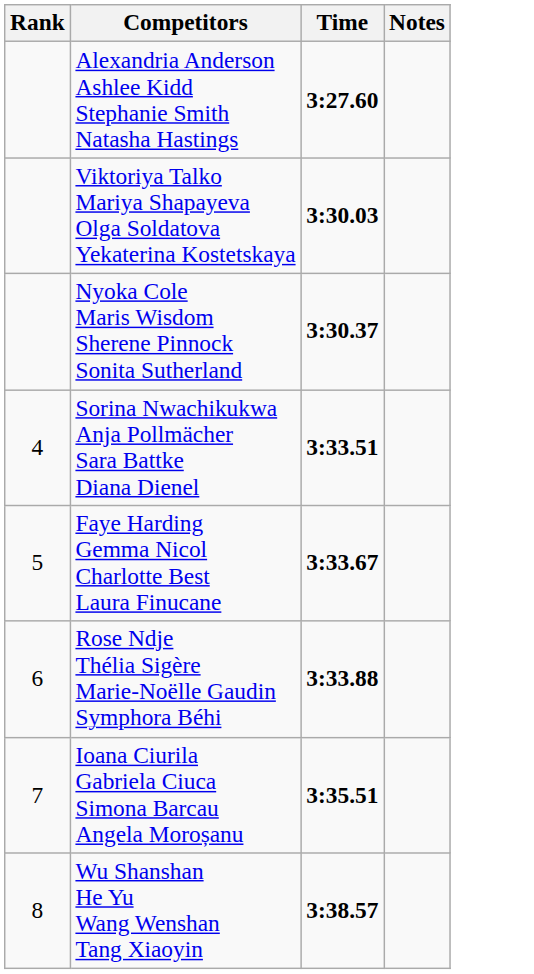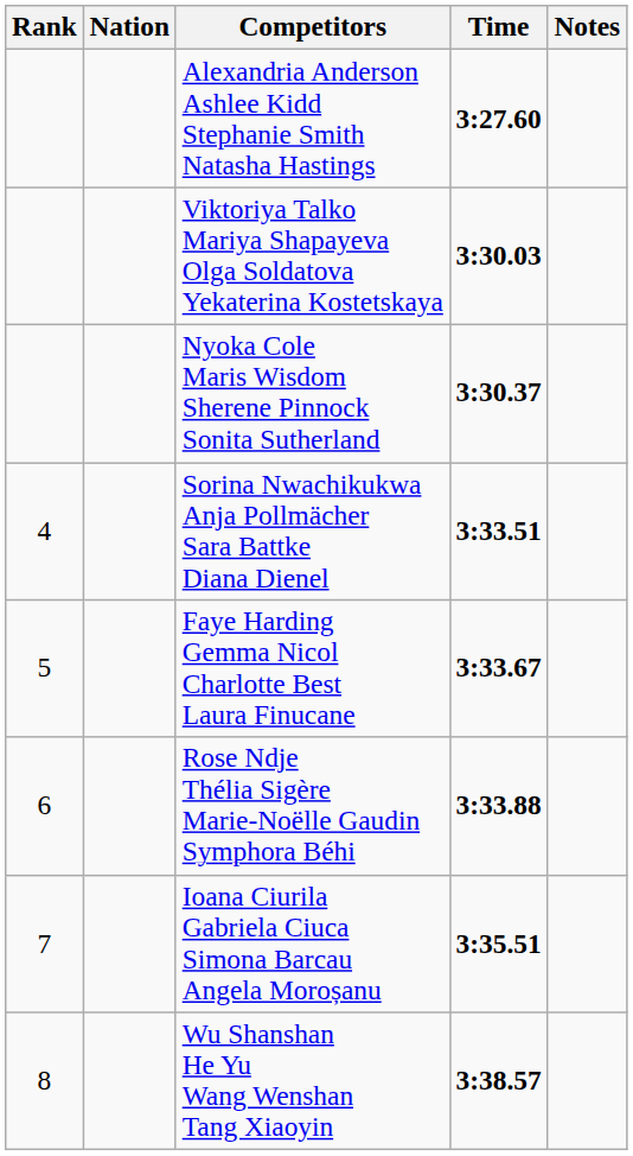+ column: Nation
